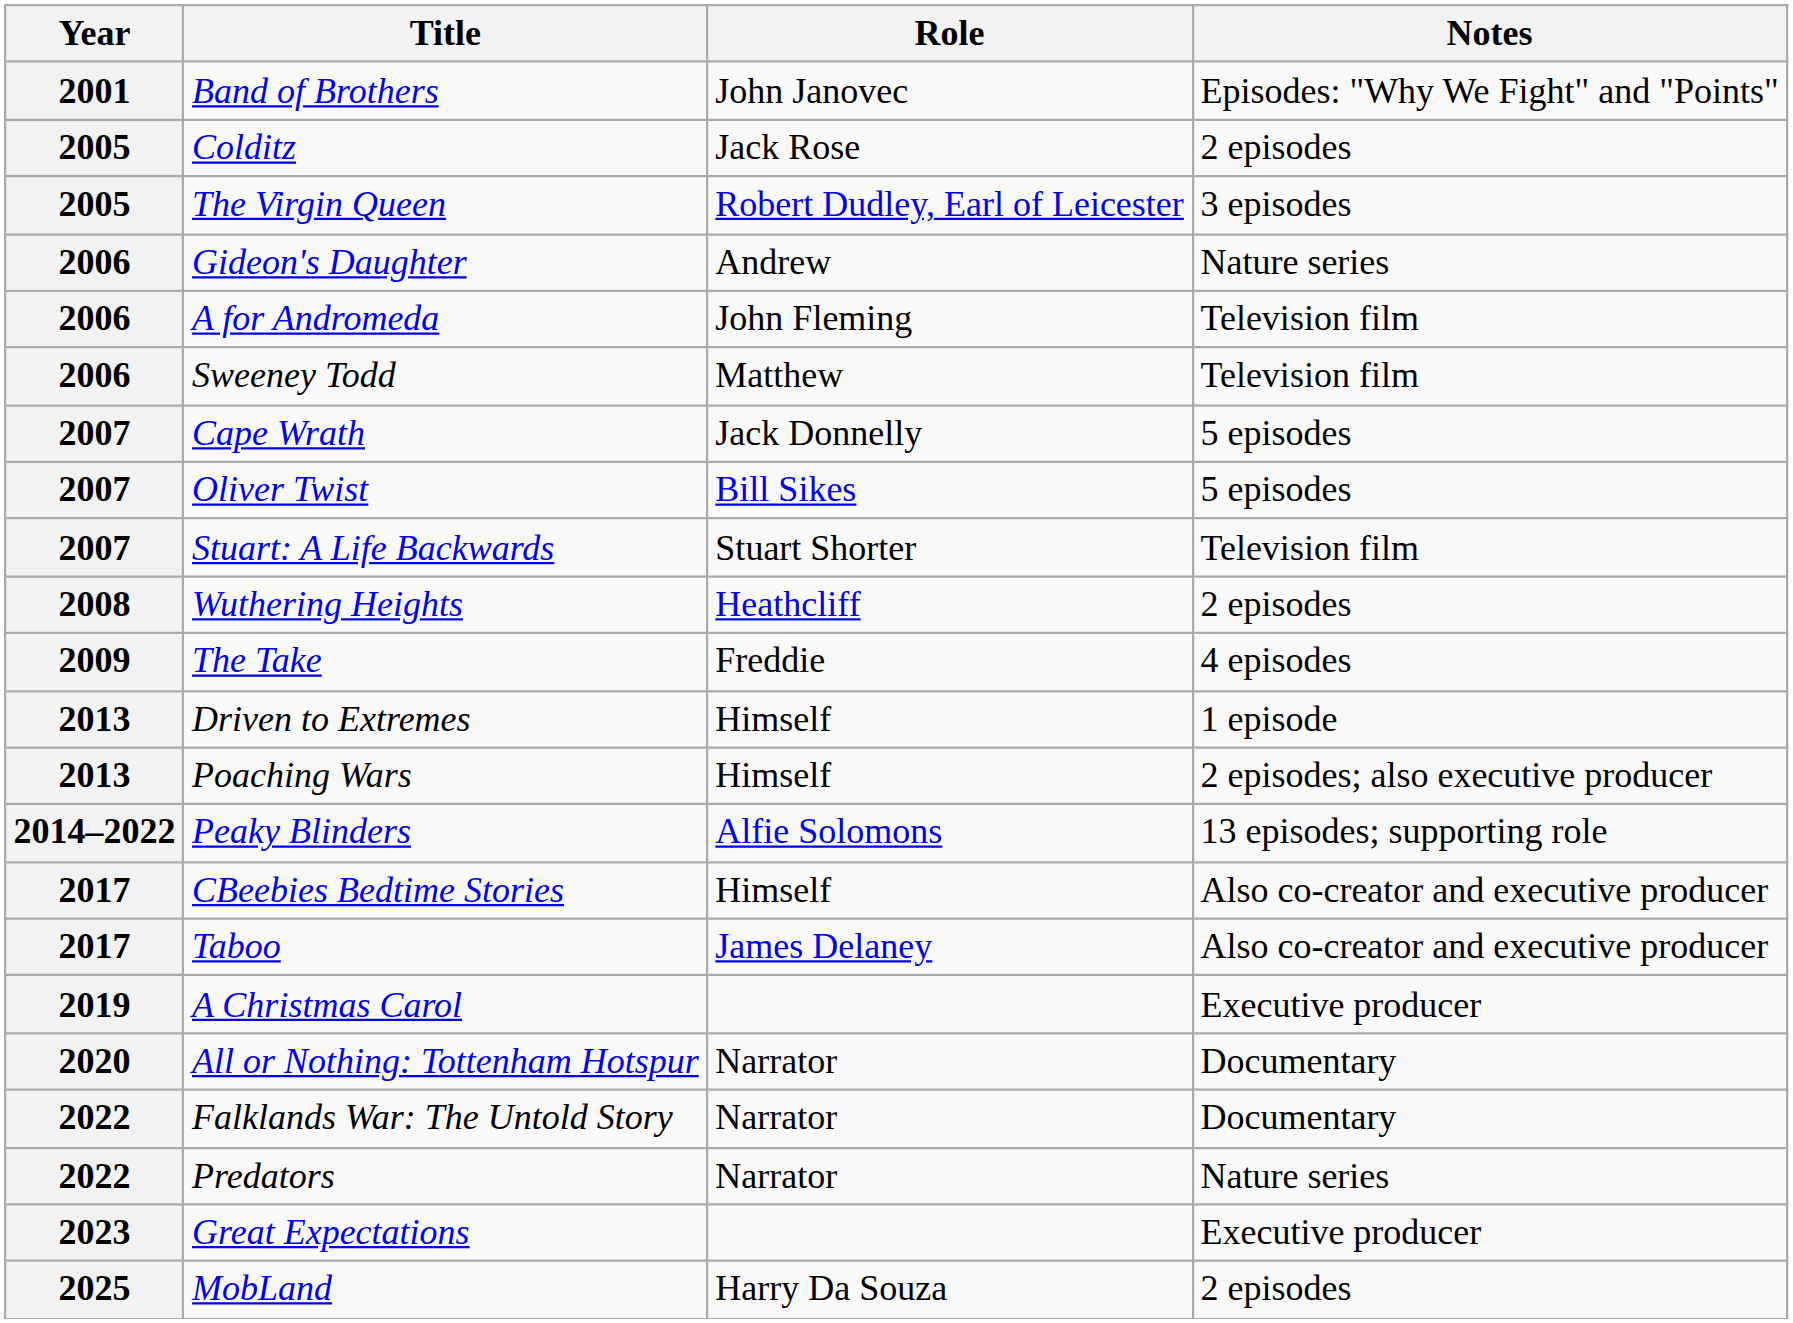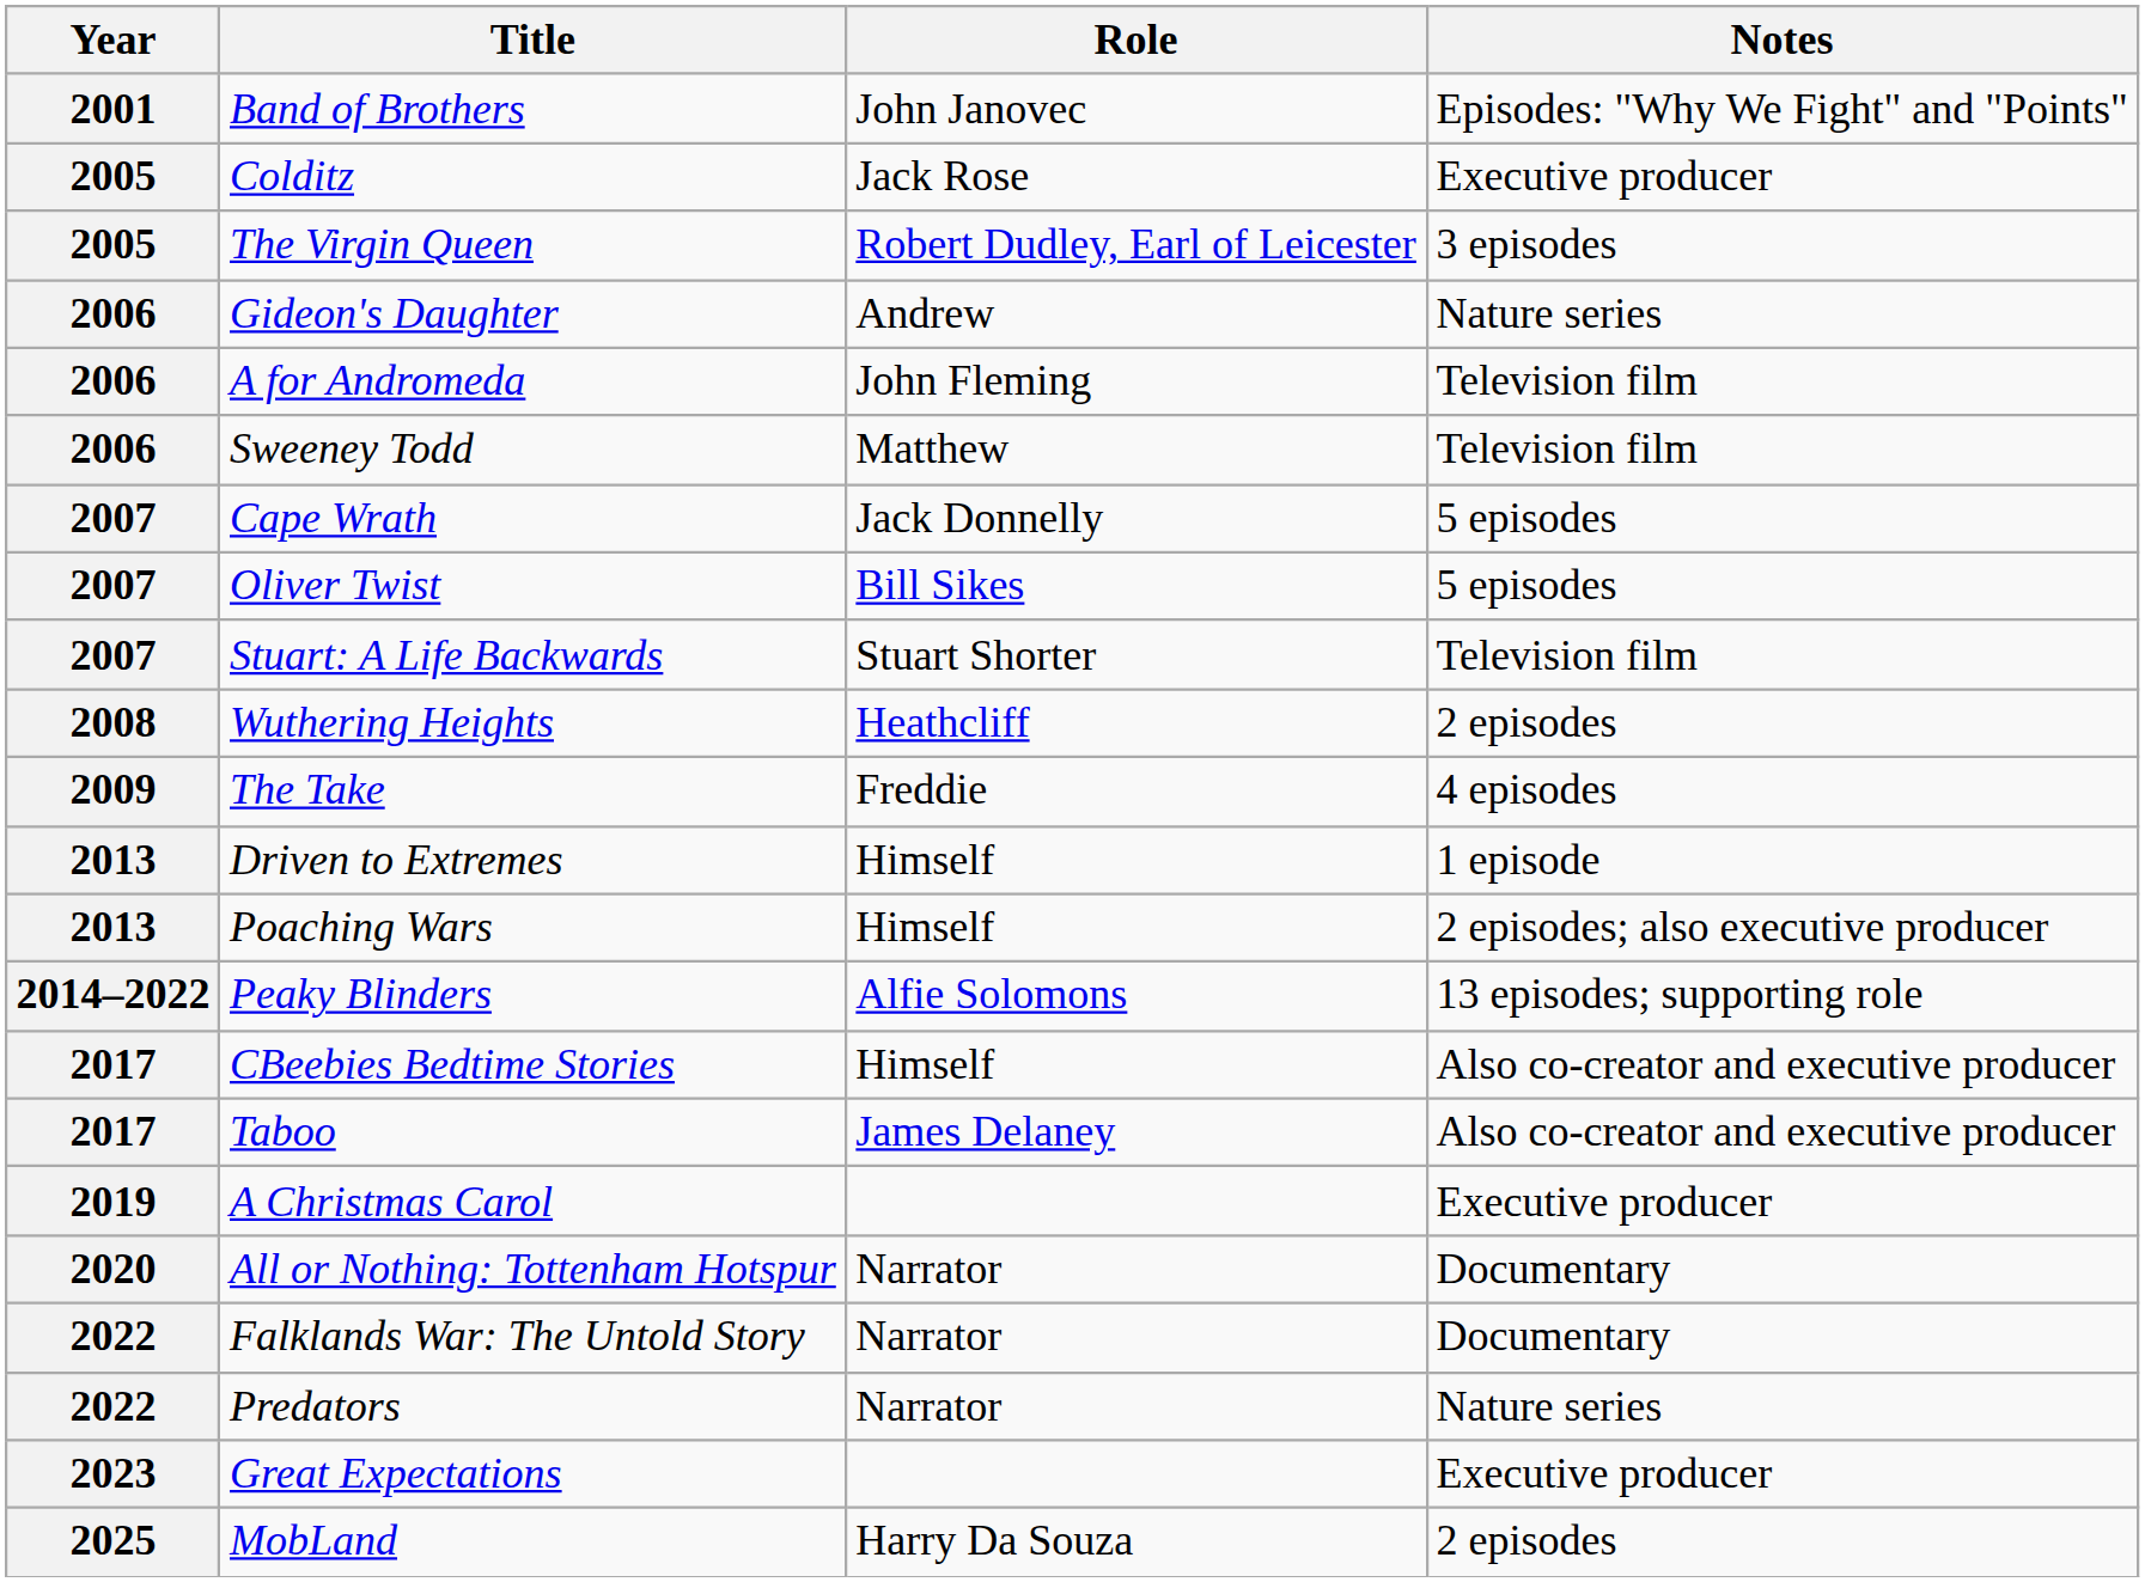Colditz | Notes: 2 episodes -> Executive producer
